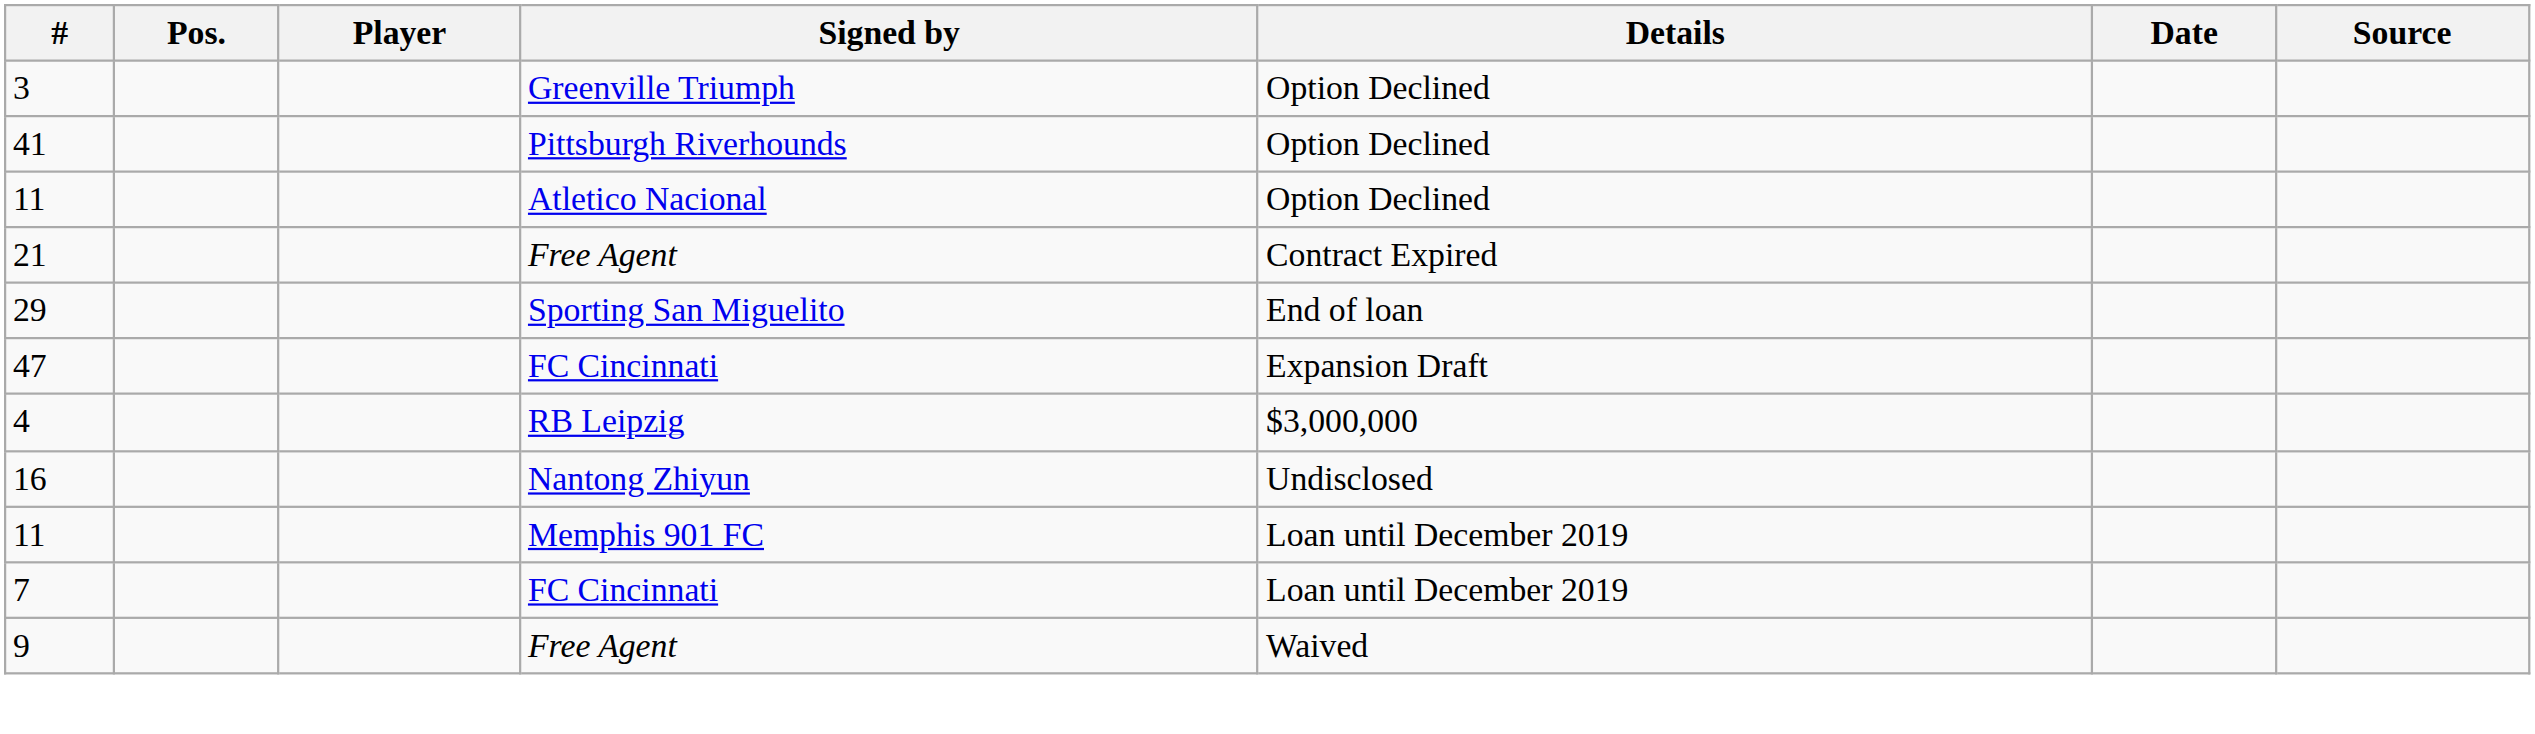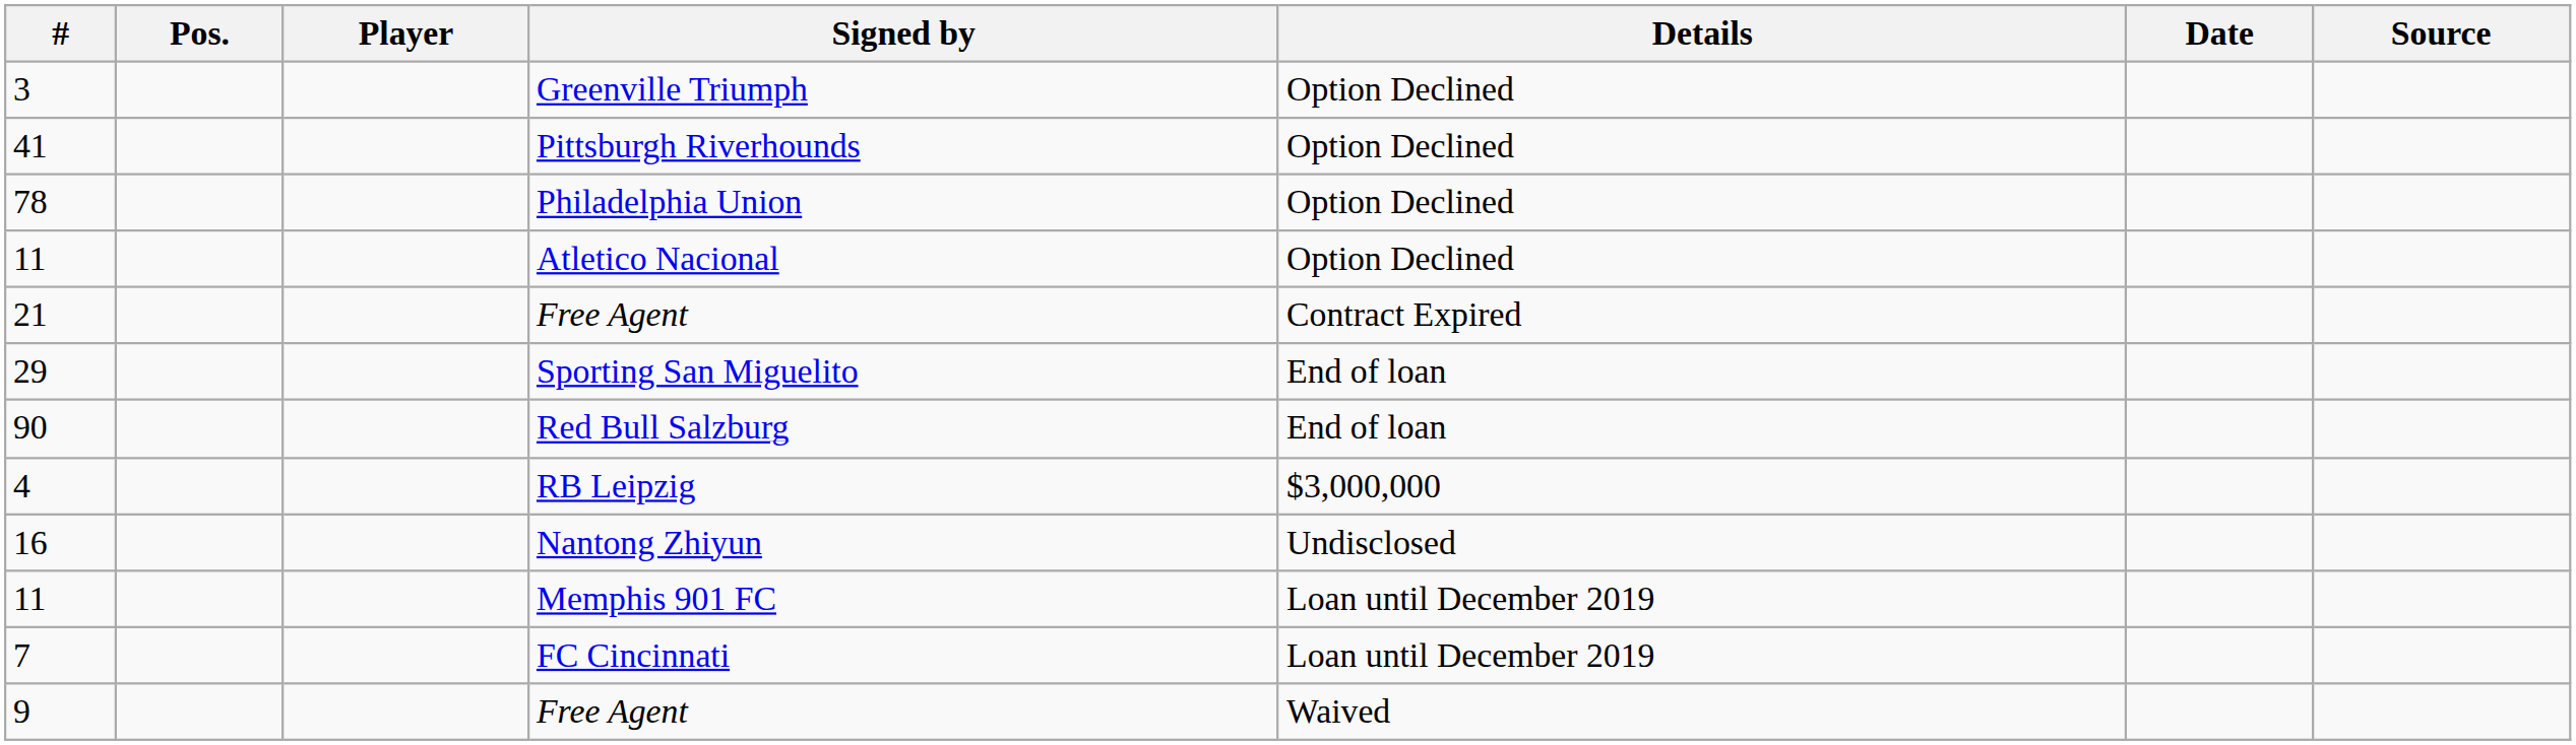+ row: 78 | Philadelphia Union | Option Declined
+ row: 90 | Red Bull Salzburg | End of loan
- row: 47 | FC Cincinnati | Expansion Draft
